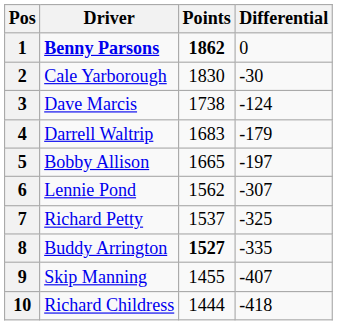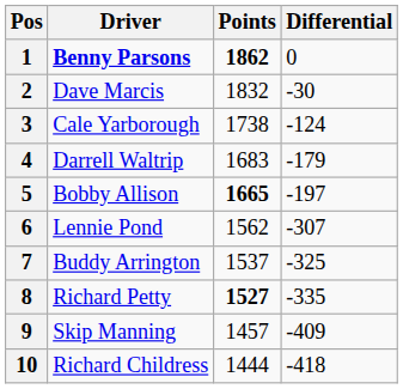2 | Driver: Cale Yarborough -> Dave Marcis
2 | Points: 1830 -> 1832
3 | Driver: Dave Marcis -> Cale Yarborough
5 | Points: normal -> bold
7 | Driver: Richard Petty -> Buddy Arrington
8 | Driver: Buddy Arrington -> Richard Petty
9 | Points: 1455 -> 1457
9 | Differential: -407 -> -409
